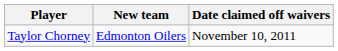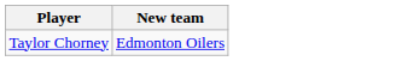- column: Date claimed off waivers | November 10, 2011
